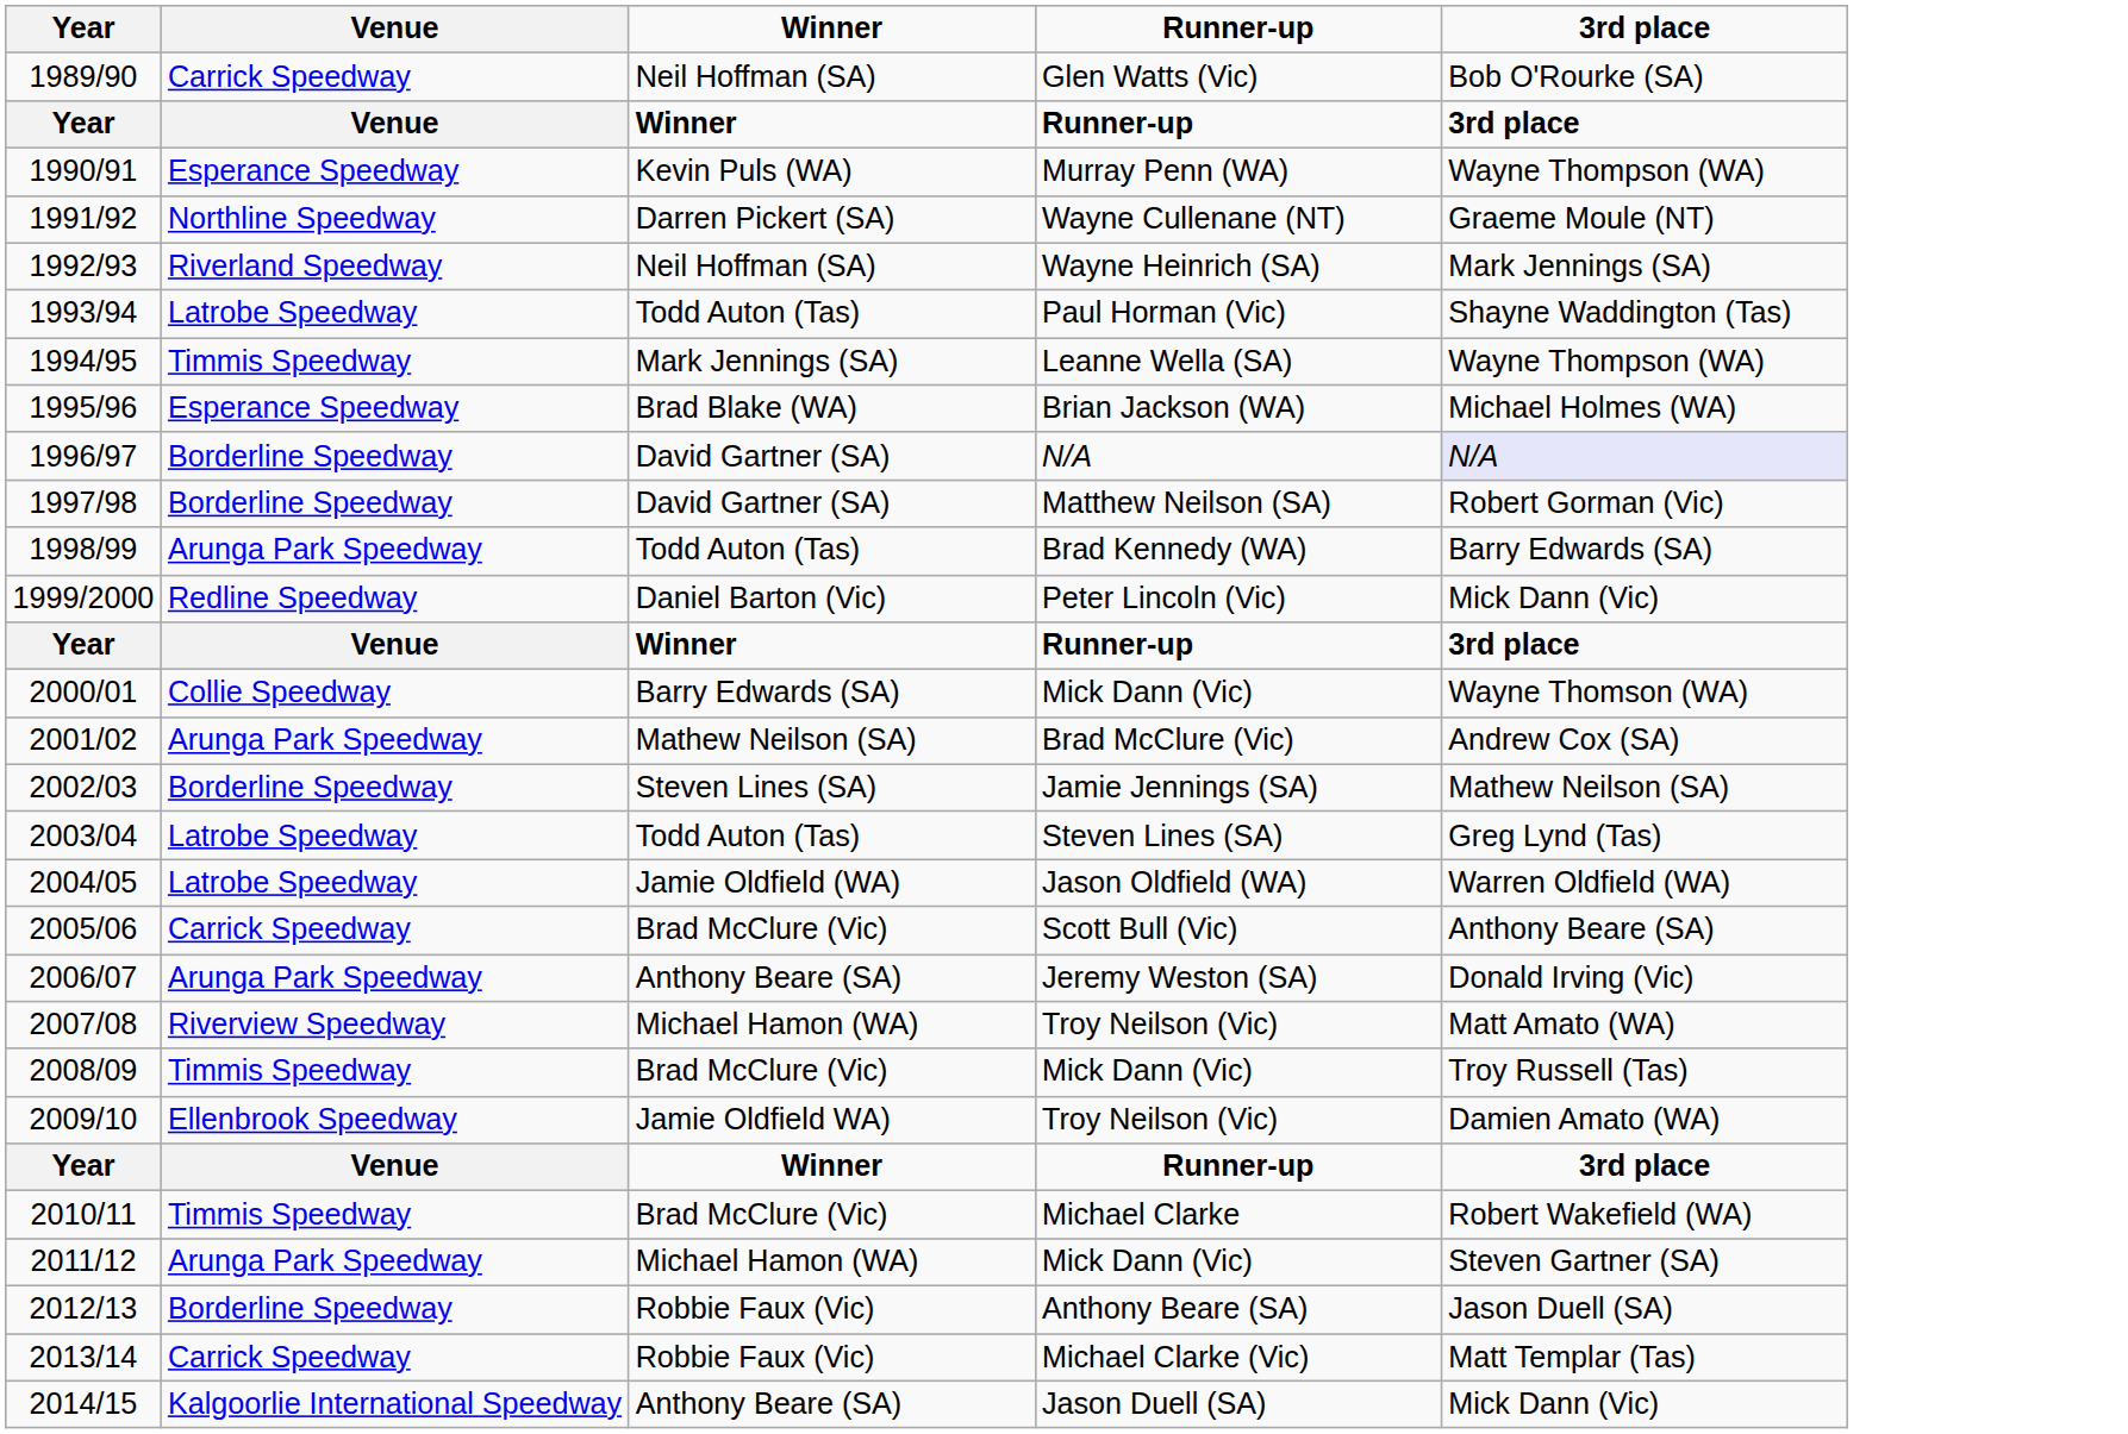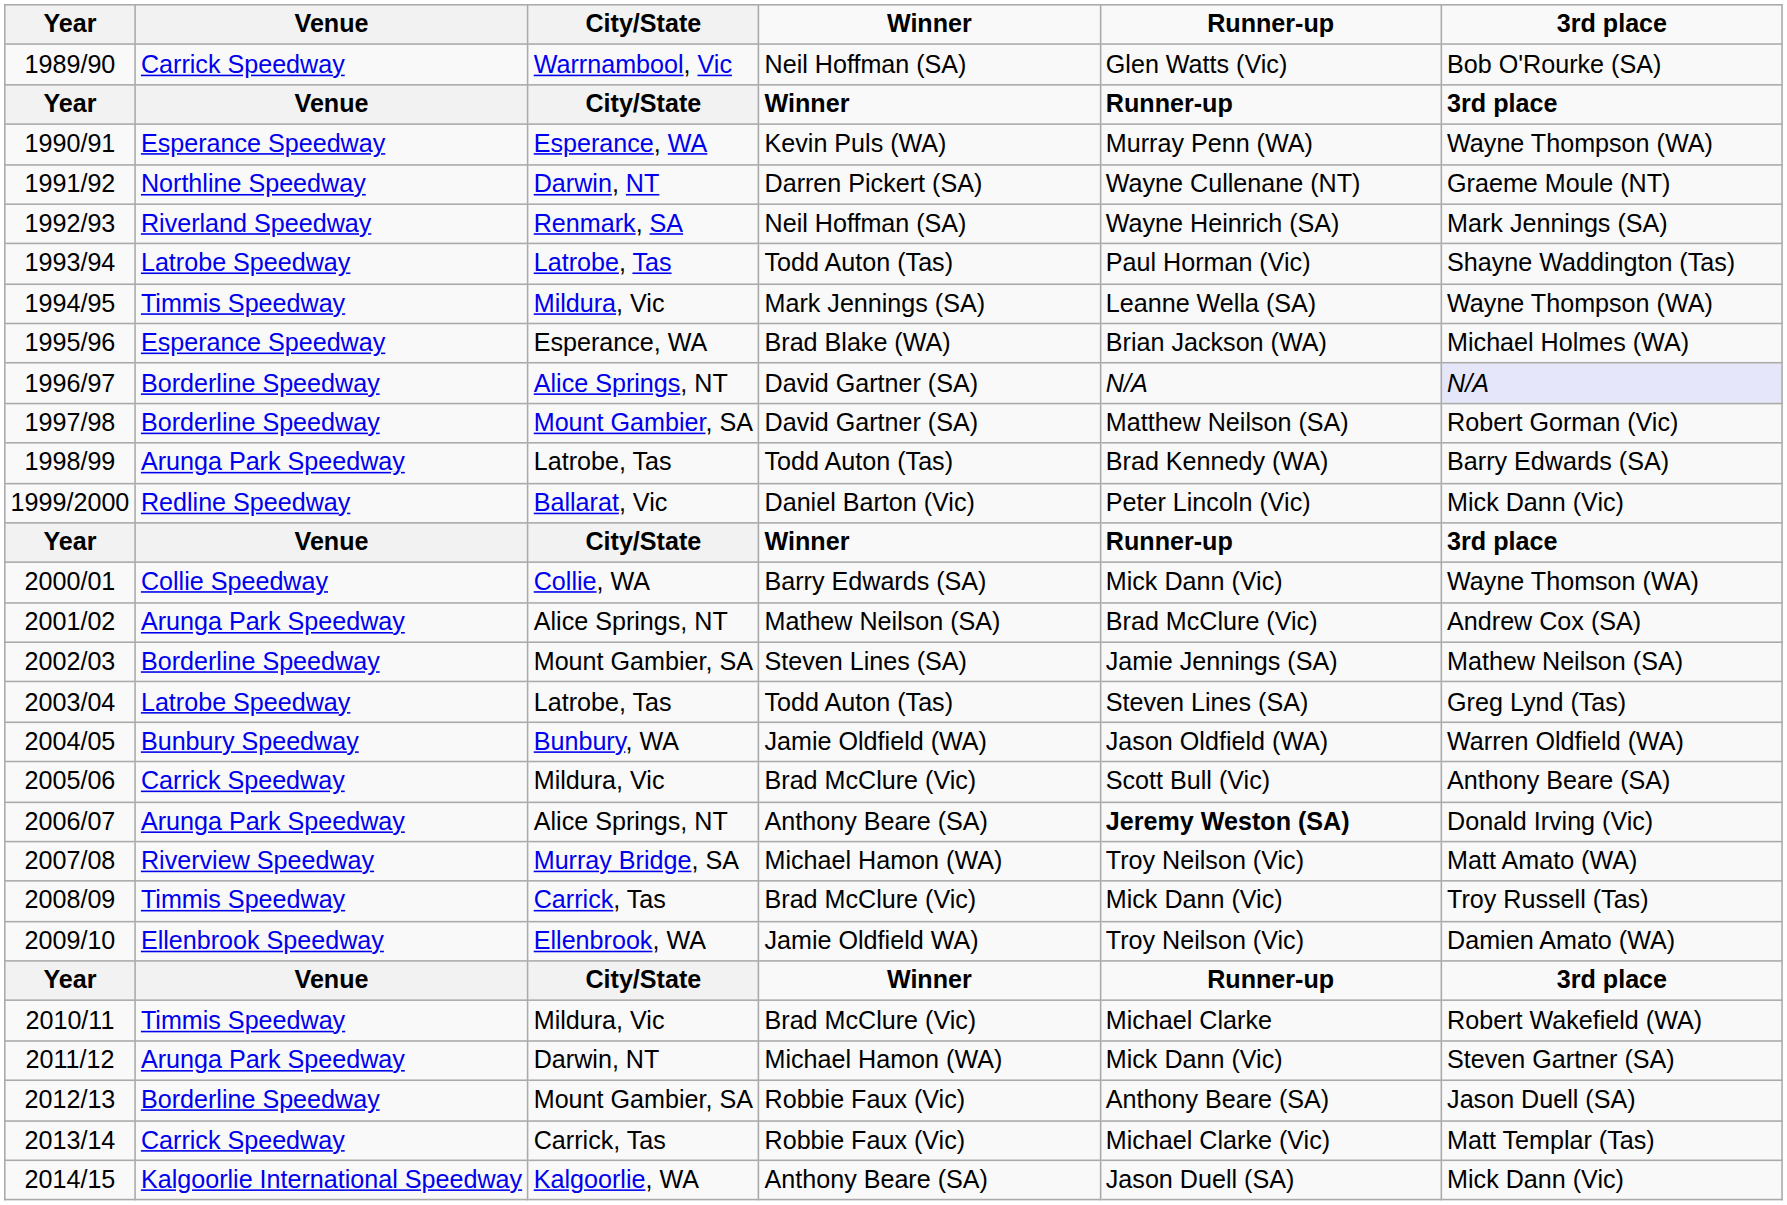+ column: City/State | Warrnambool, Vic | City/State | Esperance, WA | Darwin, NT | Renmark, SA | Latrobe, Tas | Mildura, Vic | Esperance, WA | Alice Springs, NT | Mount Gambier, SA | Latrobe, Tas | Ballarat, Vic | City/State | Collie, WA | Alice Springs, NT | Mount Gambier, SA | Latrobe, Tas | Bunbury, WA | Mildura, Vic | Alice Springs, NT | Murray Bridge, SA | Carrick, Tas | Ellenbrook, WA | City/State | Mildura, Vic | Darwin, NT | Mount Gambier, SA | Carrick, Tas | Kalgoorlie, WA
2004/05 | Venue: Latrobe Speedway -> Bunbury Speedway
2006/07 | Runner-up: normal -> bold
